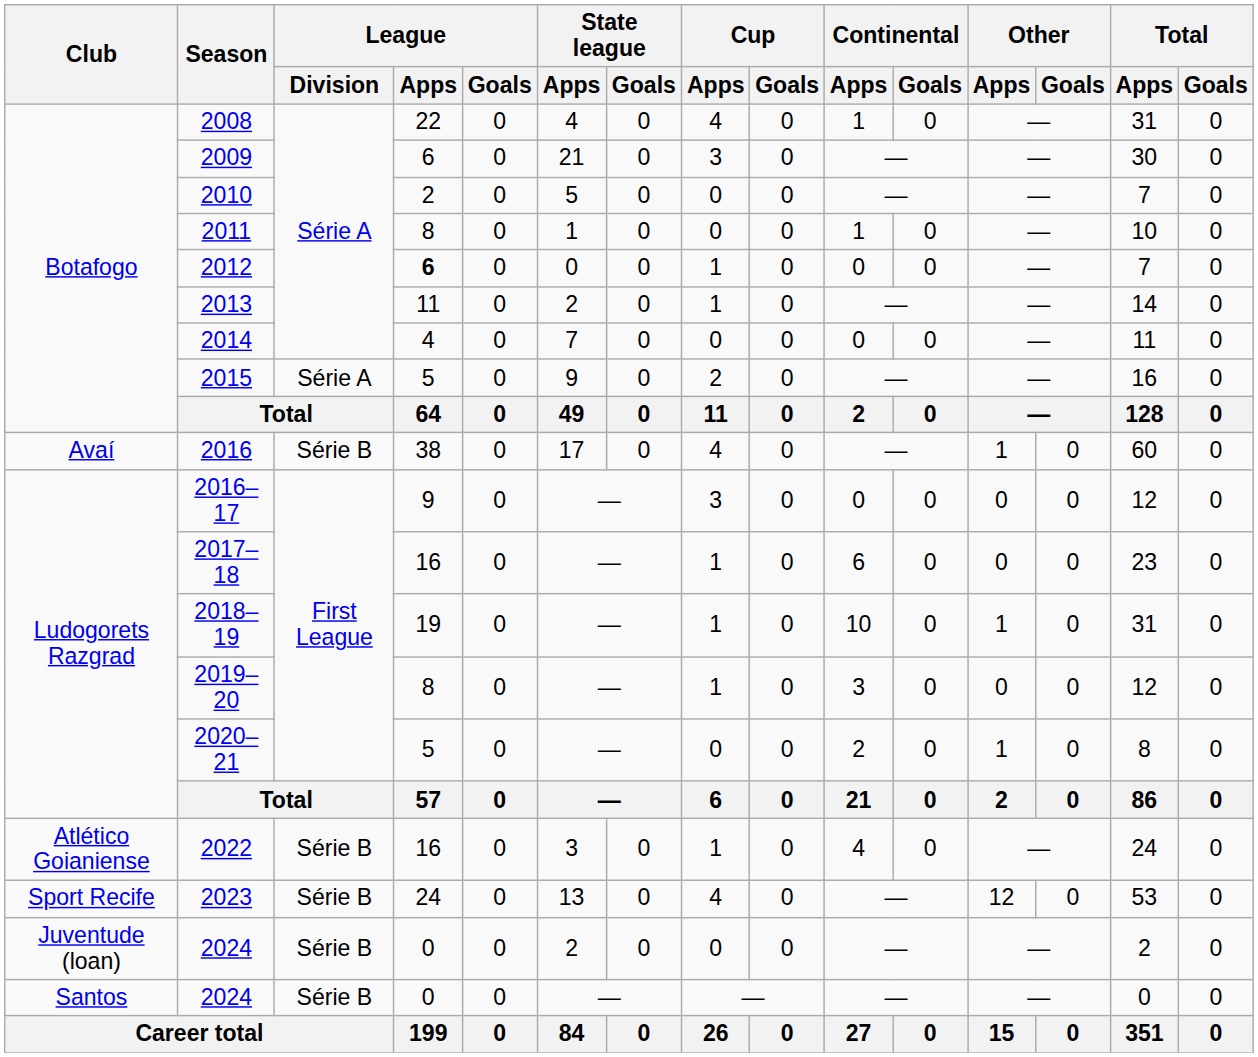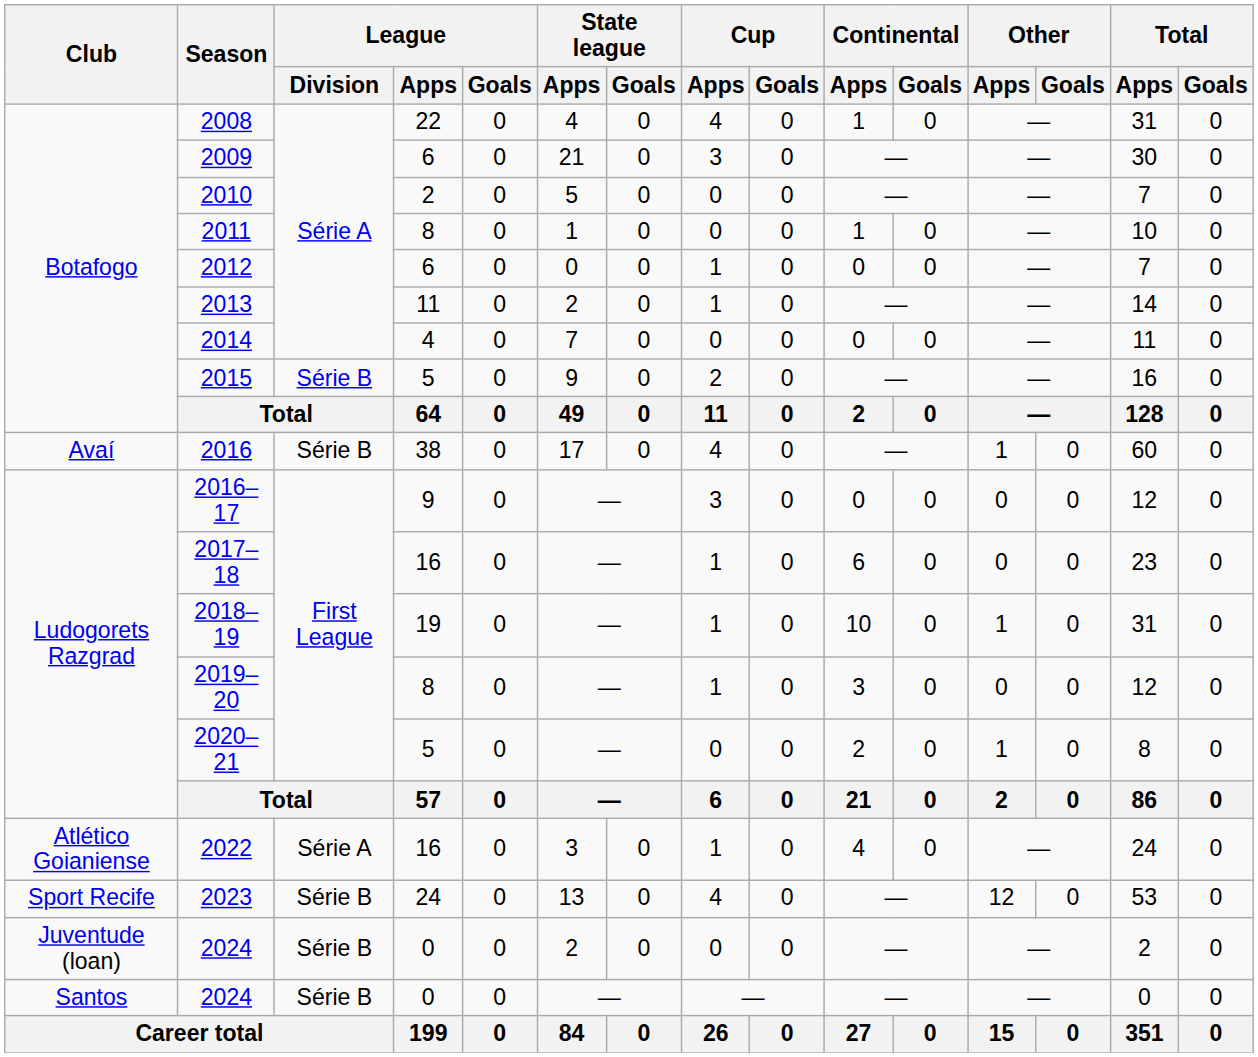2012 | League / Apps: bold -> normal
2015 | League / Division: Série A -> Série B
2022 | League / Division: Série B -> Série A
